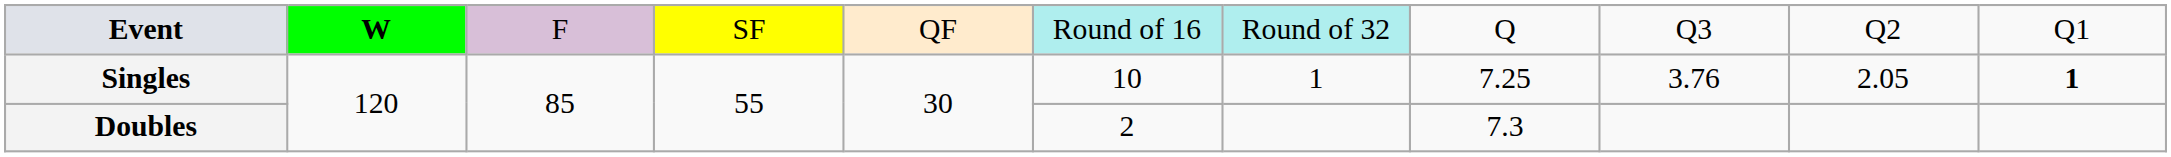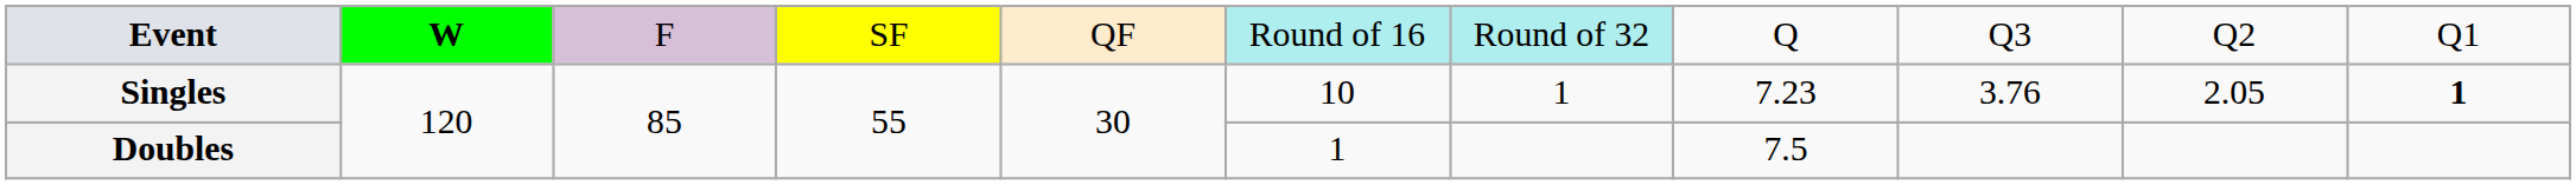Singles | column 8: 7.25 -> 7.23
Doubles | column 6: 2 -> 1
Doubles | column 8: 7.3 -> 7.5
